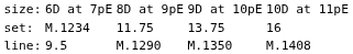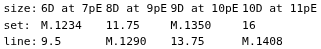set: | column 4: 13.75 -> M.1350
line: | column 4: M.1350 -> 13.75
